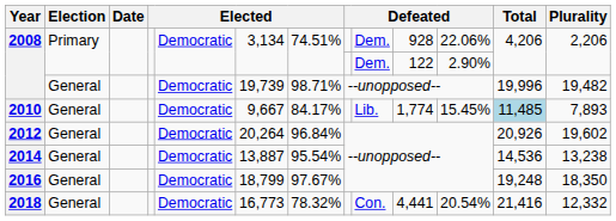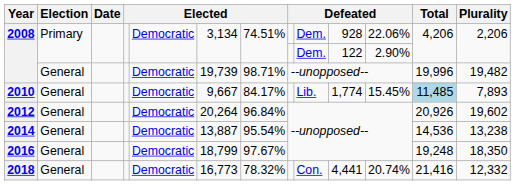2018 | column 11: 20.54% -> 20.74%
